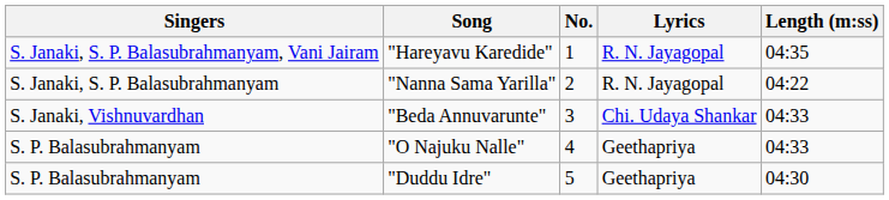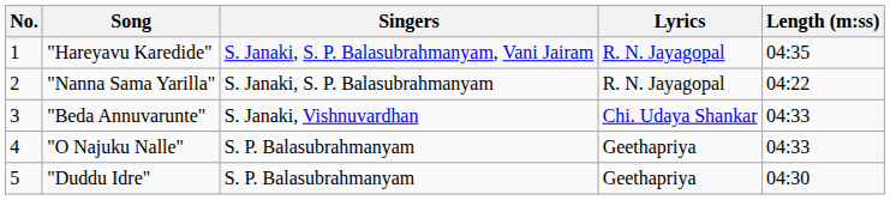columns swapped: No. <-> Singers
